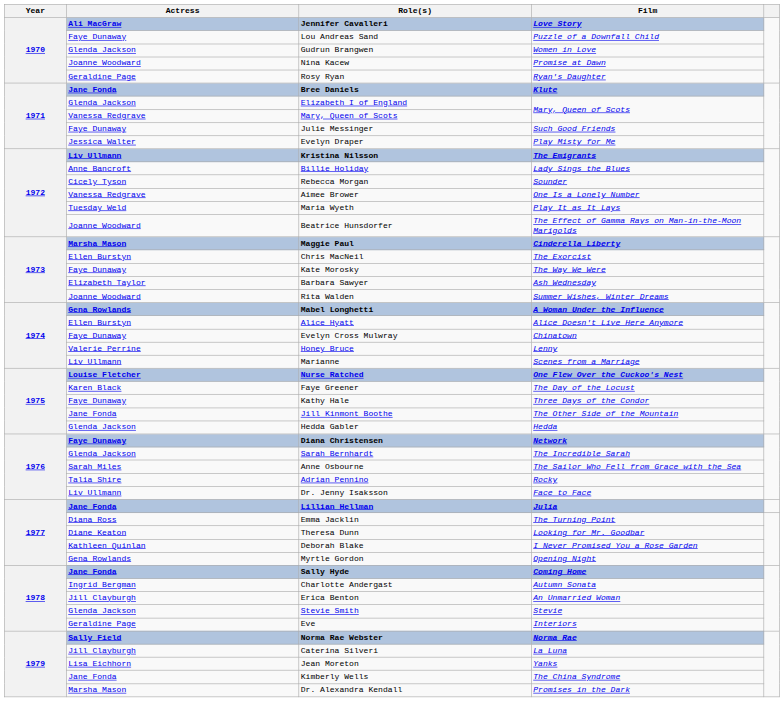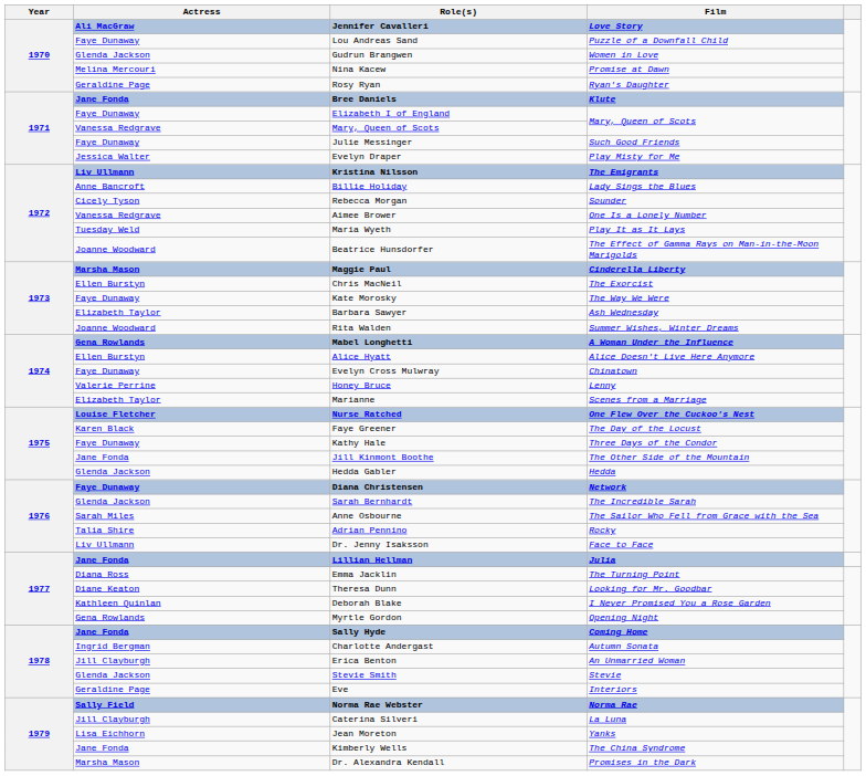Nina Kacew | Actress: Joanne Woodward -> Melina Mercouri
Elizabeth I of England | Actress: Glenda Jackson -> Faye Dunaway
Marianne | Actress: Liv Ullmann -> Elizabeth Taylor
